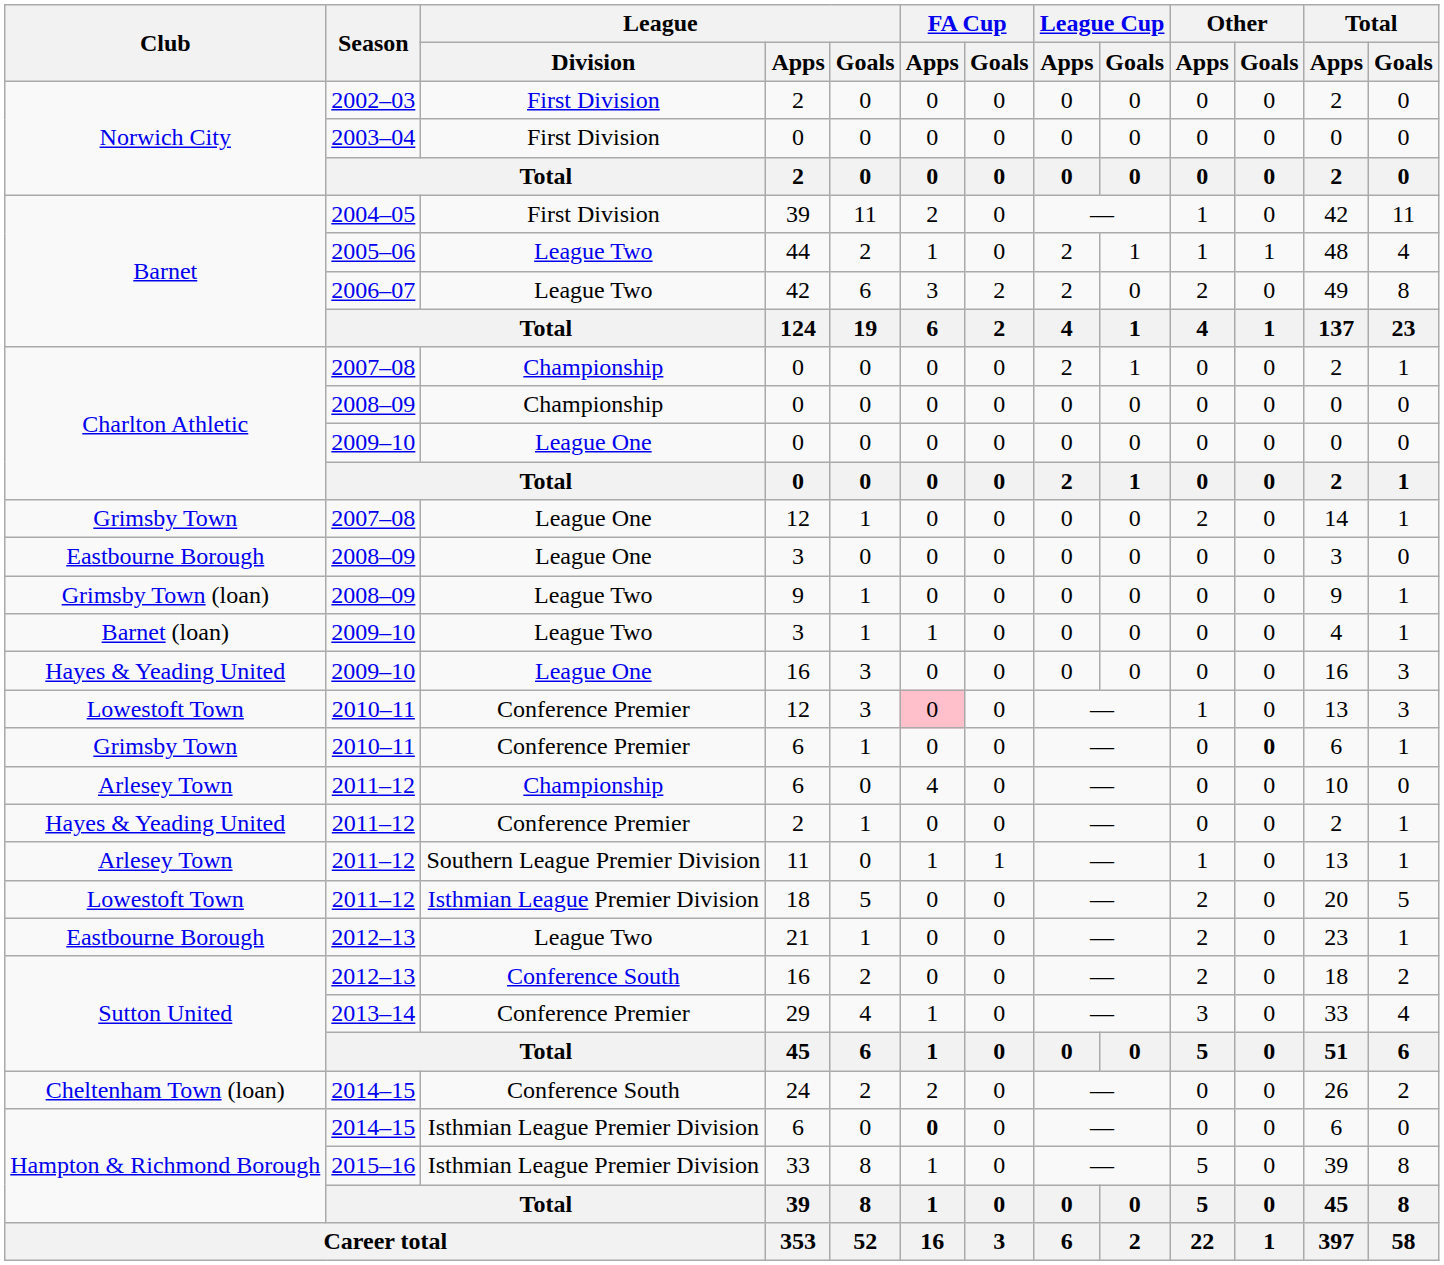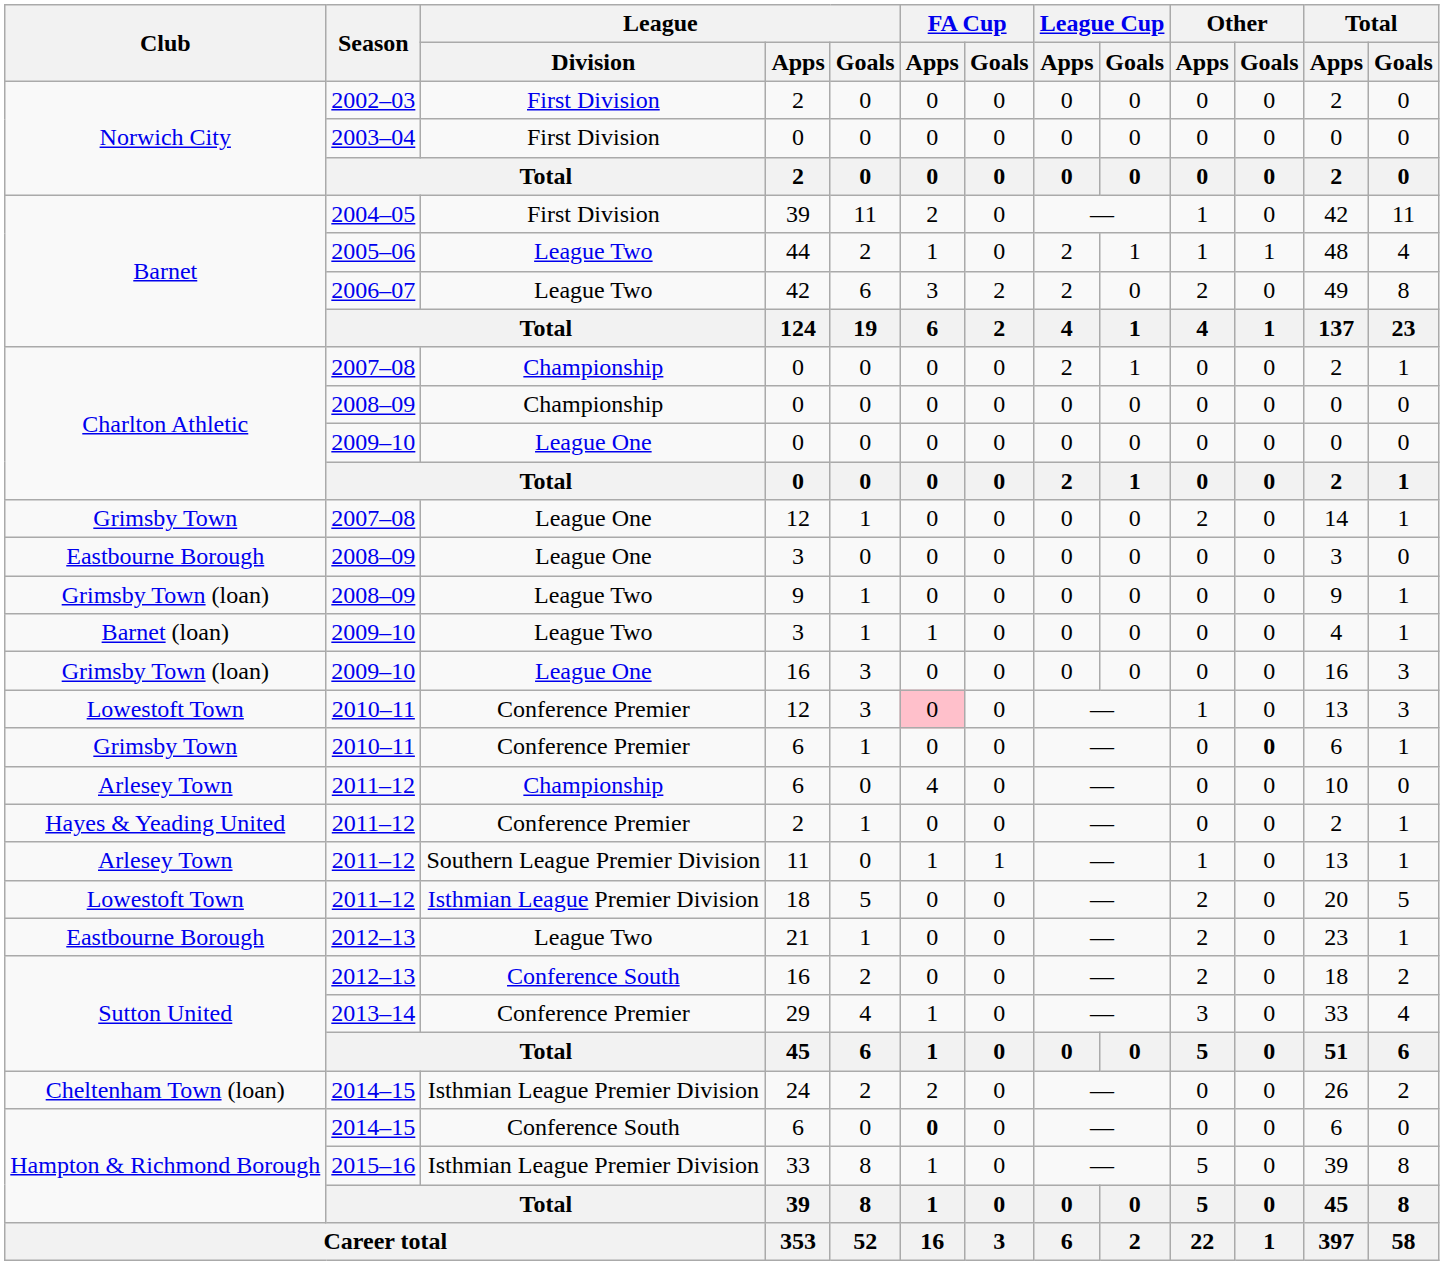2009–10 / 16 | Club: Hayes & Yeading United -> Grimsby Town (loan)
24 | League / Division: Conference South -> Isthmian League Premier Division
2014–15 / 6 | League / Division: Isthmian League Premier Division -> Conference South
